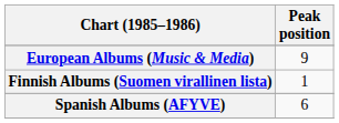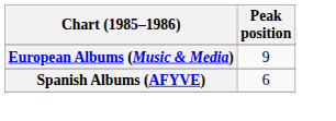- row: Finnish Albums (Suomen virallinen lista) | 1
